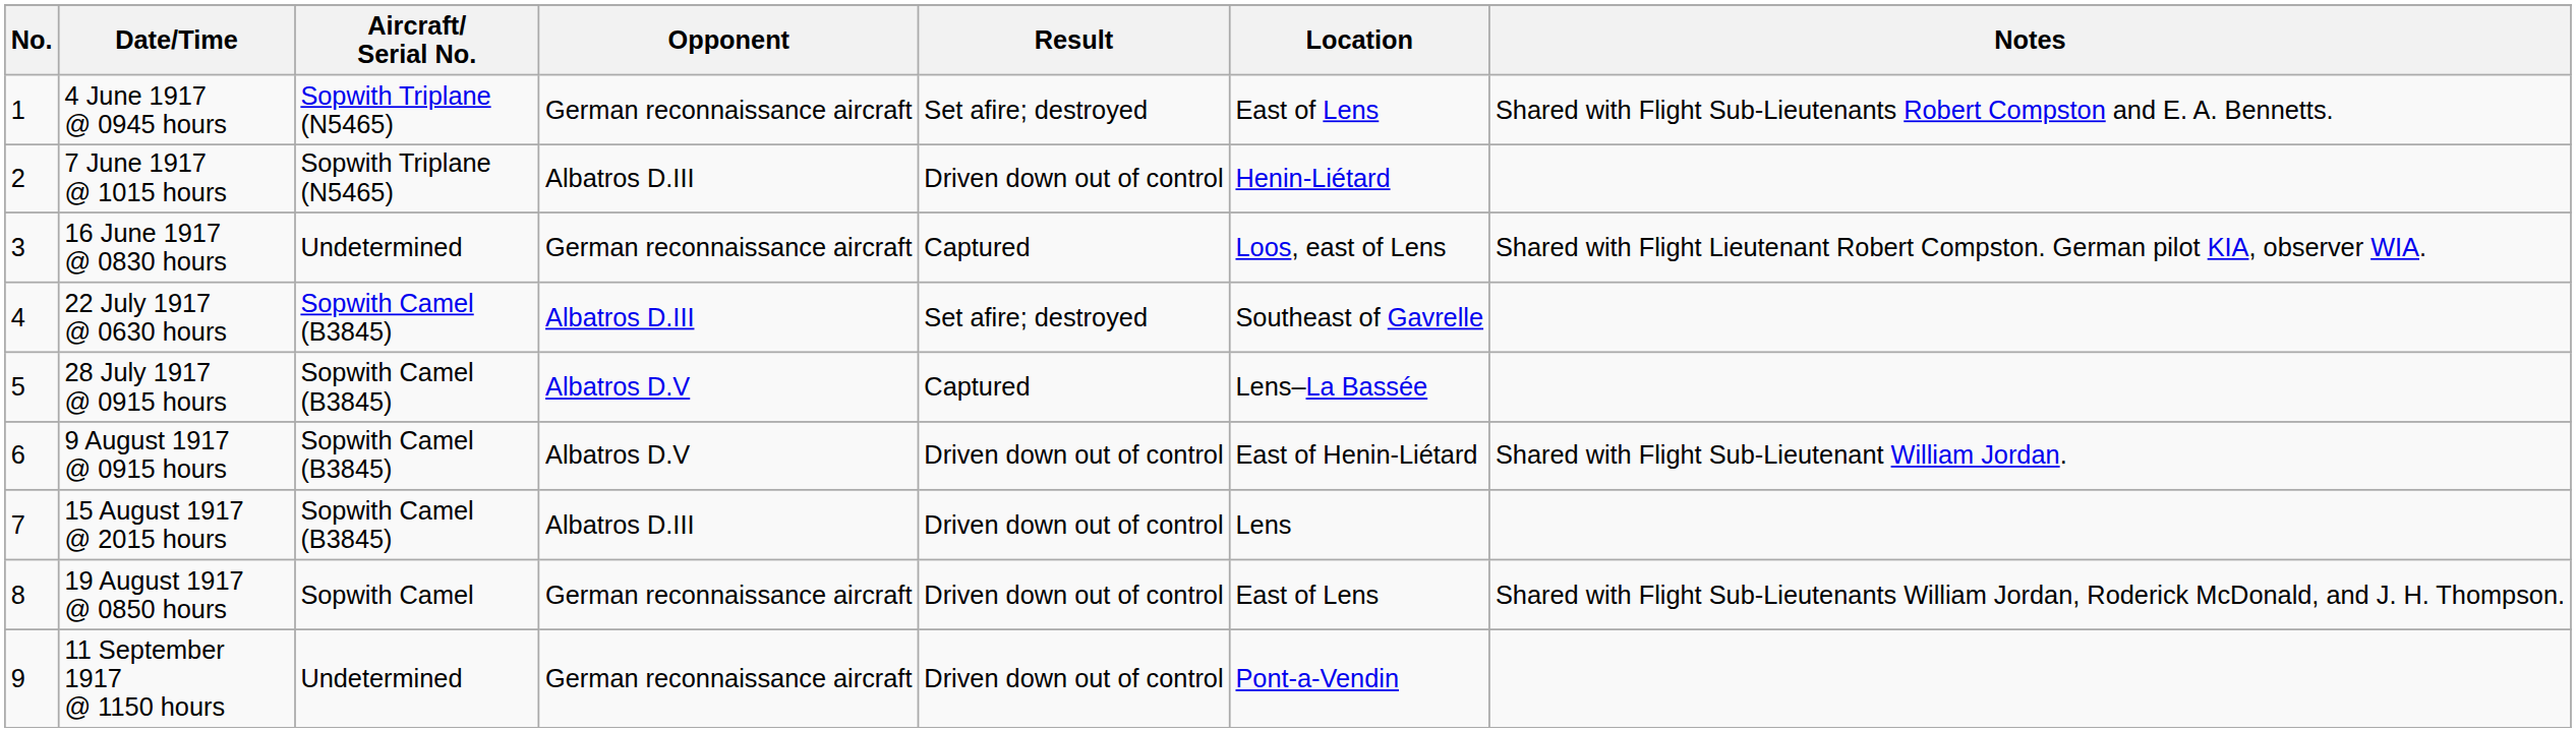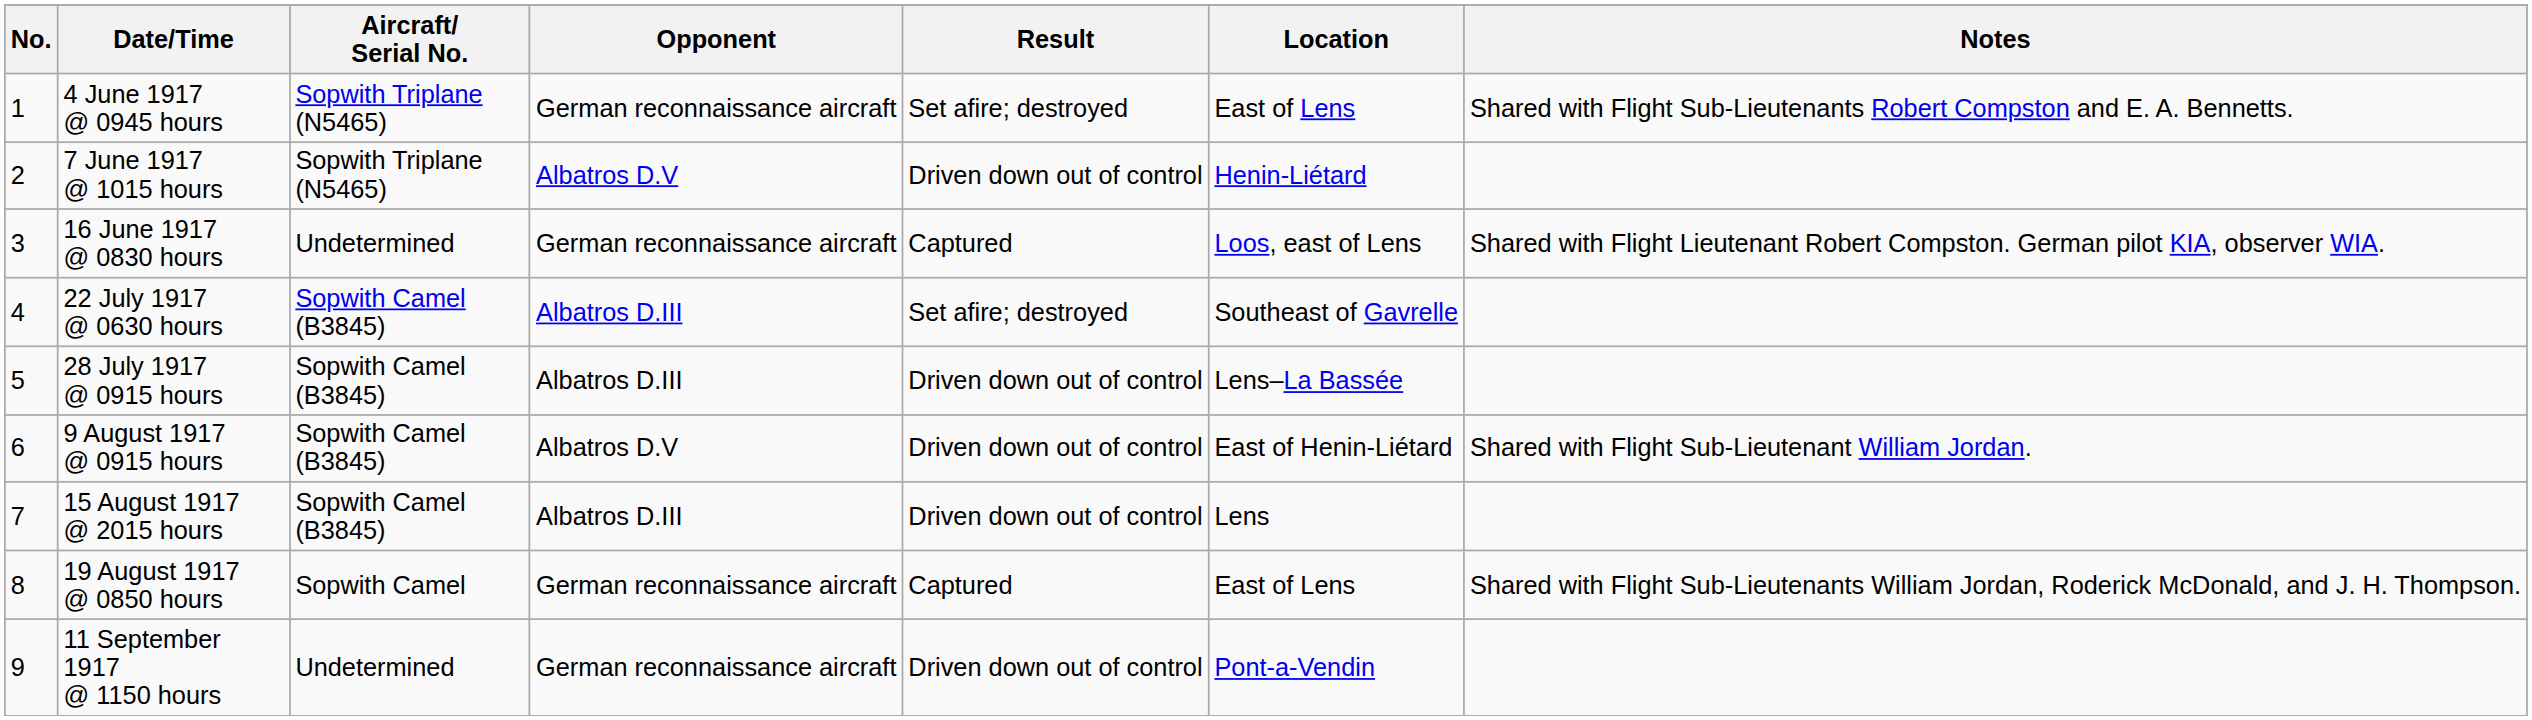7 June 1917 @ 1015 hours | Opponent: Albatros D.III -> Albatros D.V
28 July 1917 @ 0915 hours | Opponent: Albatros D.V -> Albatros D.III
28 July 1917 @ 0915 hours | Result: Captured -> Driven down out of control
19 August 1917 @ 0850 hours | Result: Driven down out of control -> Captured
